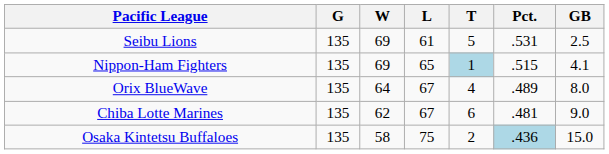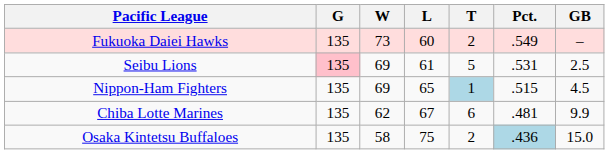+ row: Fukuoka Daiei Hawks | 135 | 73 | 60 | 2 | .549 | –
Seibu Lions | G: no background -> pink background
Nippon-Ham Fighters | GB: 4.1 -> 4.5
- row: Orix BlueWave | 135 | 64 | 67 | 4 | .489 | 8.0
Chiba Lotte Marines | GB: 9.0 -> 9.9
